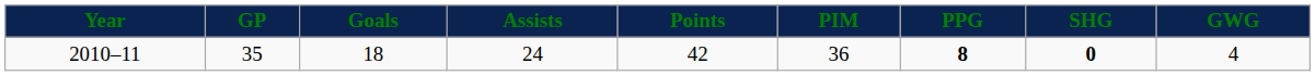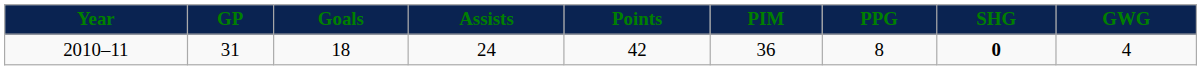2010–11 | GP: 35 -> 31
2010–11 | PPG: bold -> normal
